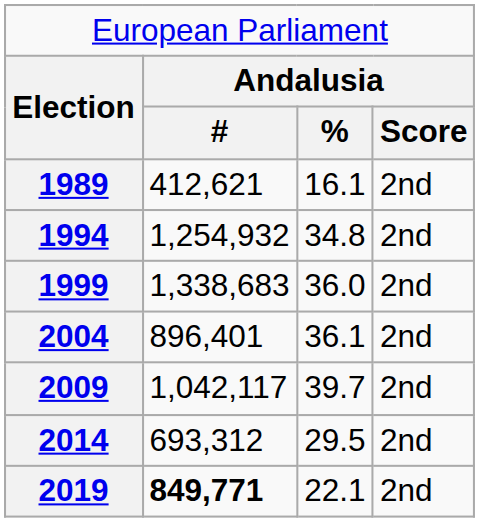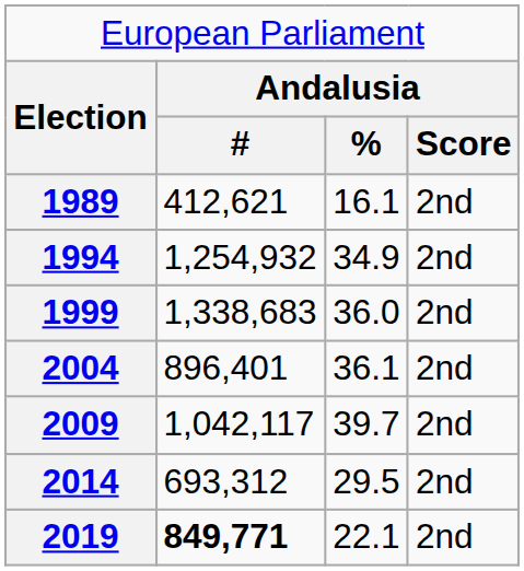1994 | column 3: 34.8 -> 34.9
